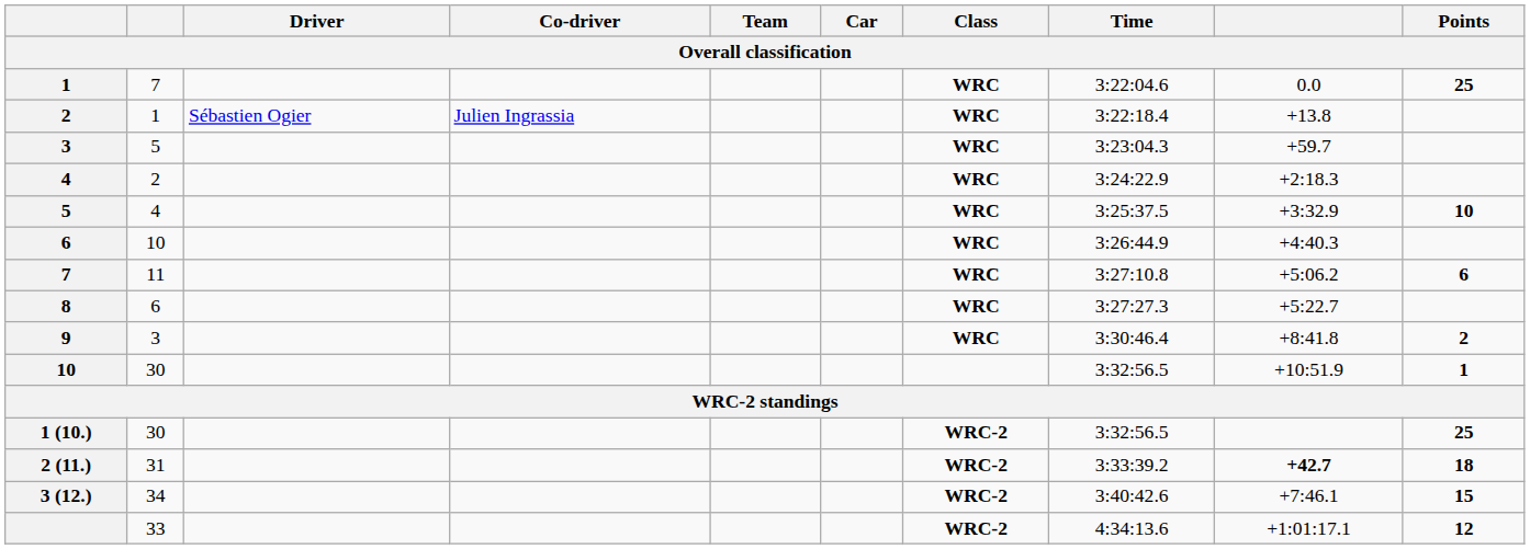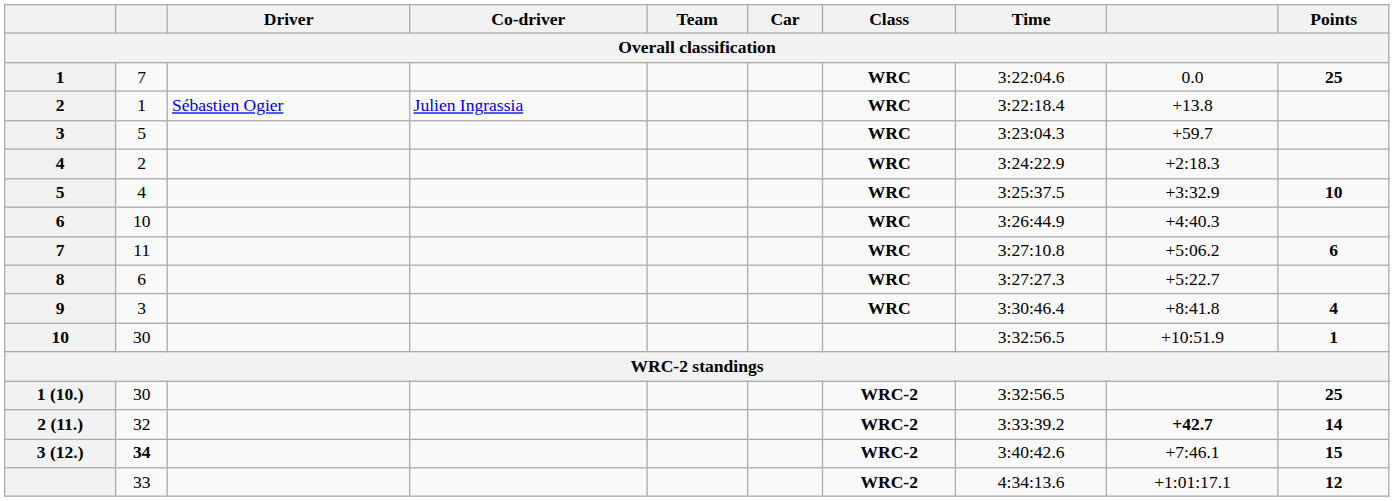9 | Points: 2 -> 4
2 (11.) | column 2: 31 -> 32
2 (11.) | Points: 18 -> 14
3 (12.) | column 2: normal -> bold
